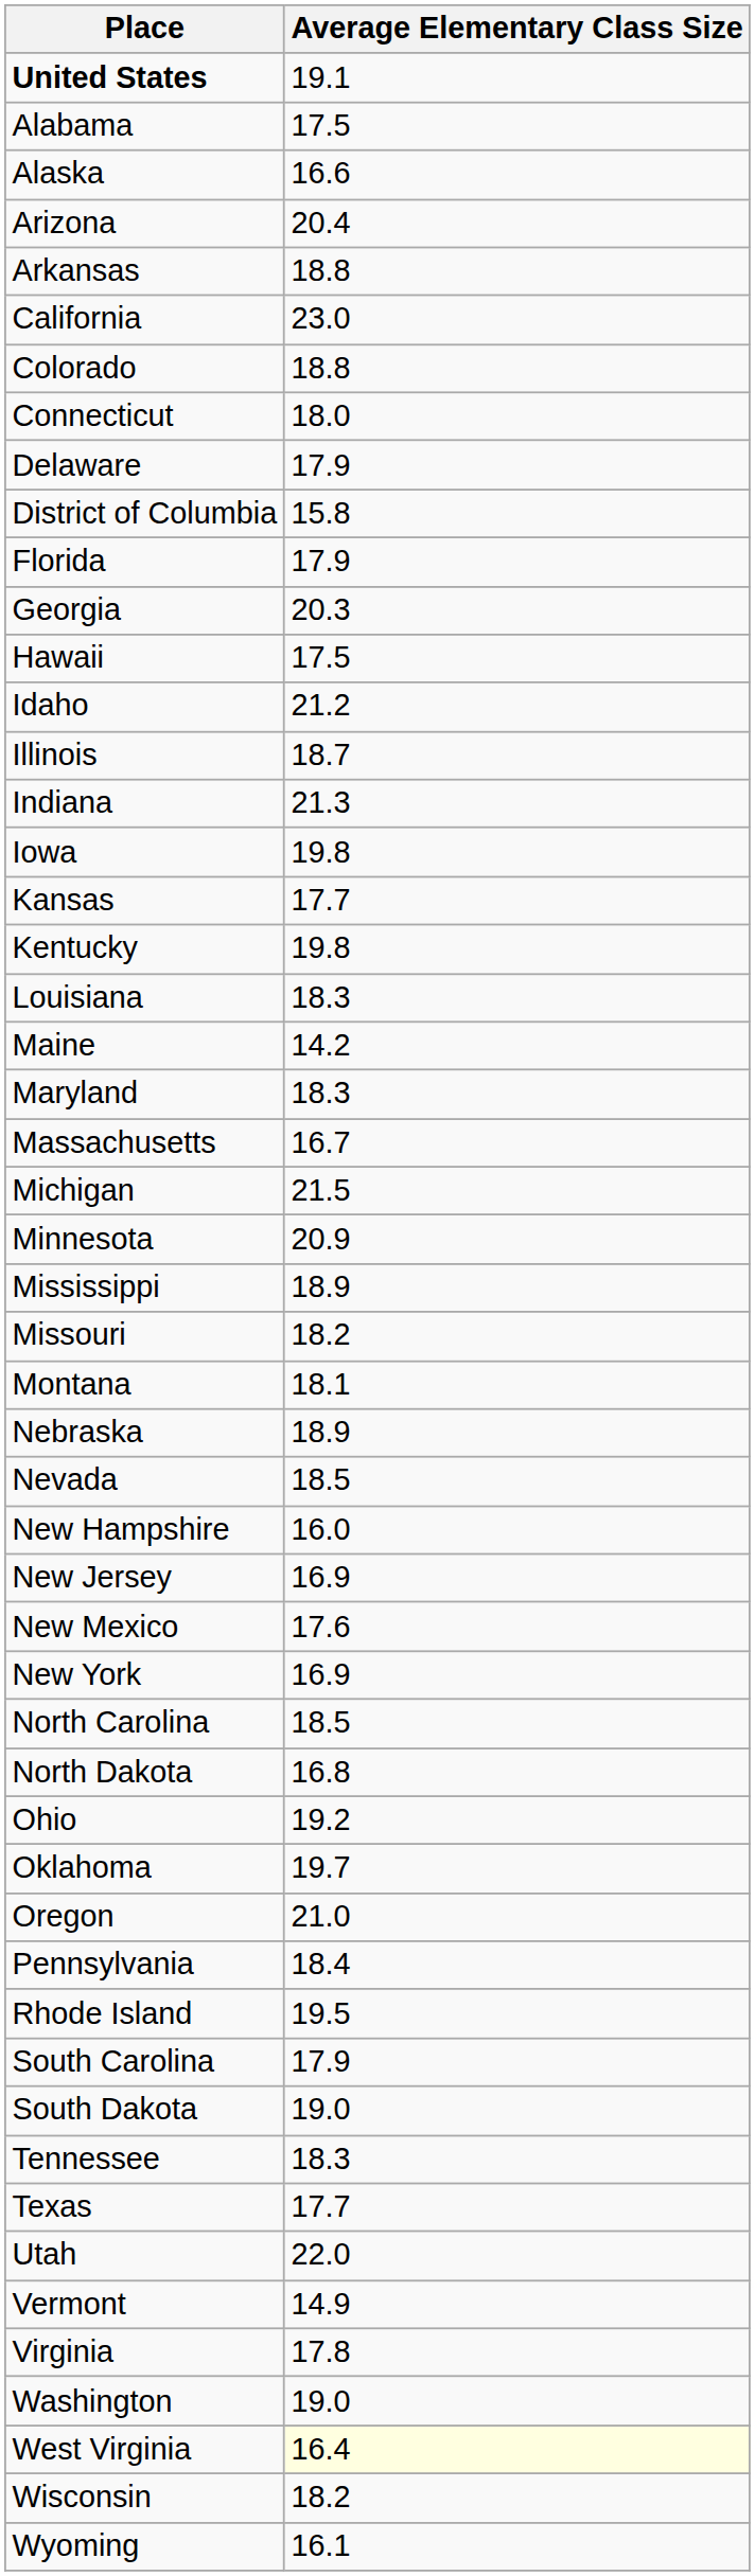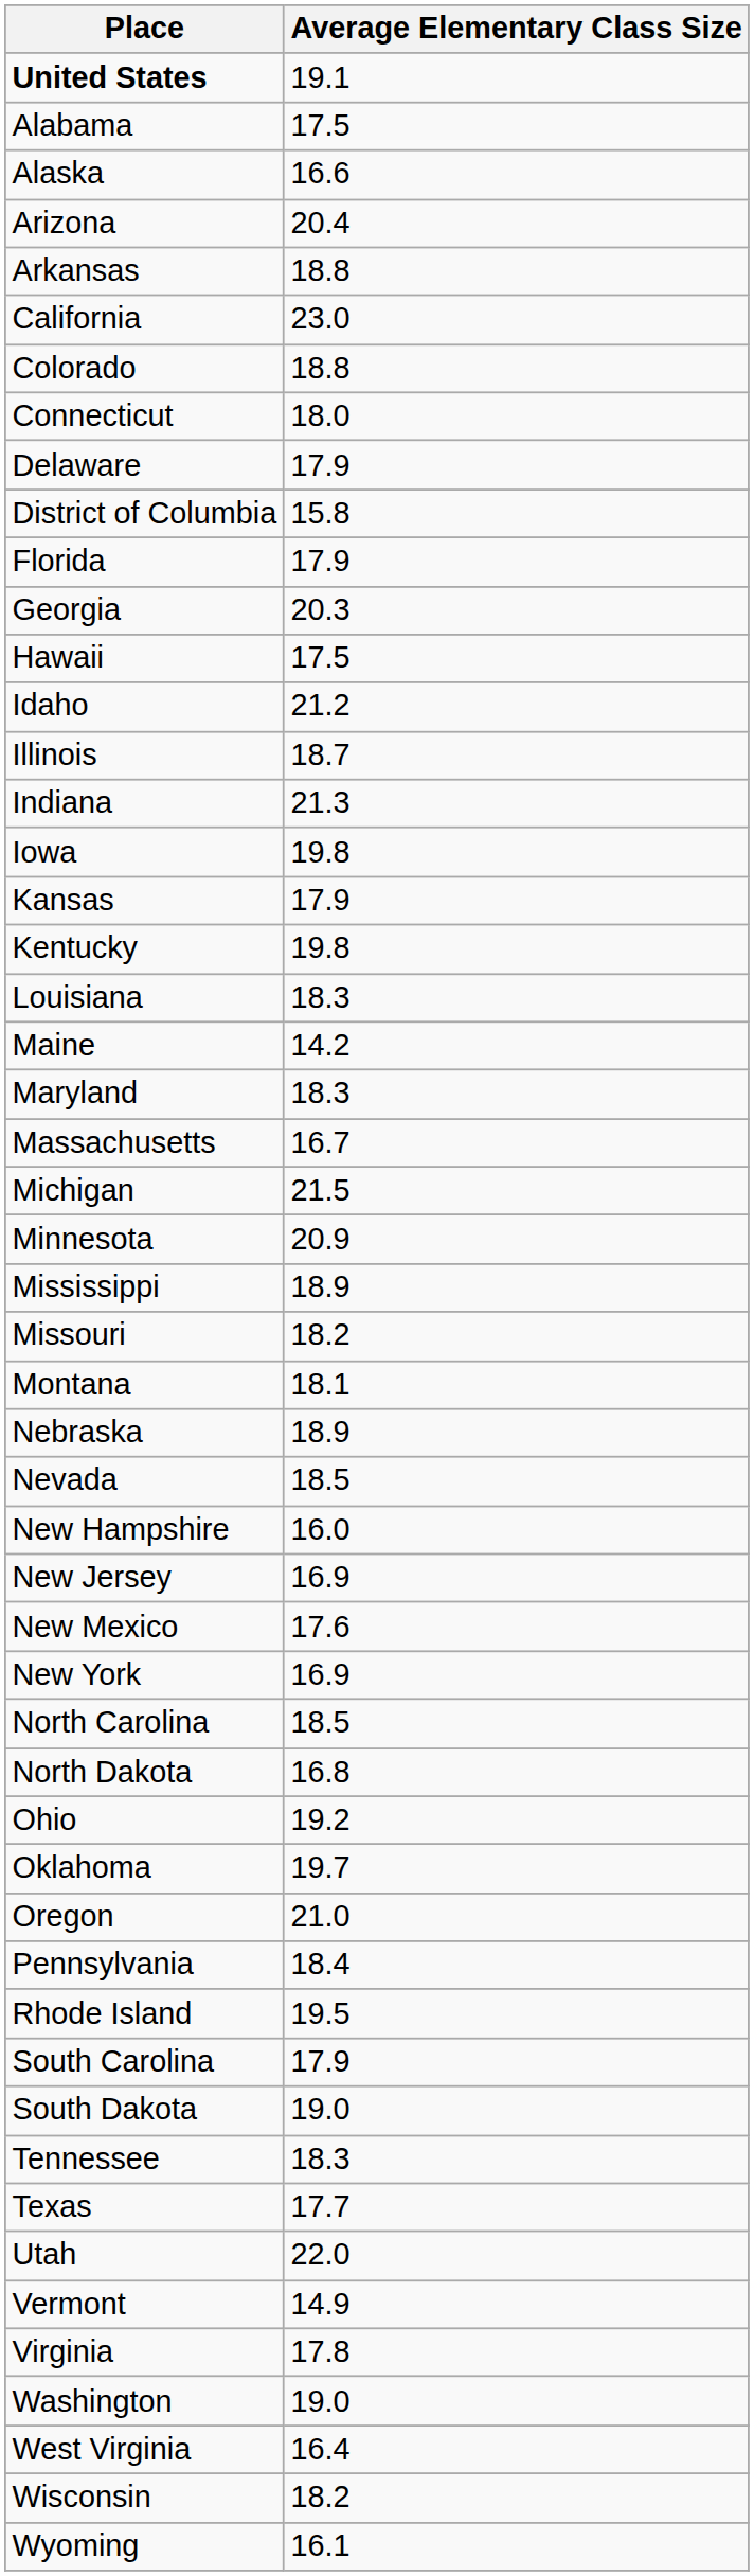Kansas | Average Elementary Class Size: 17.7 -> 17.9
West Virginia | Average Elementary Class Size: lightyellow background -> no background
